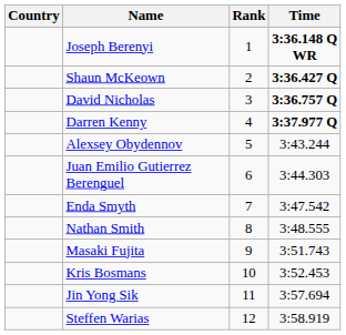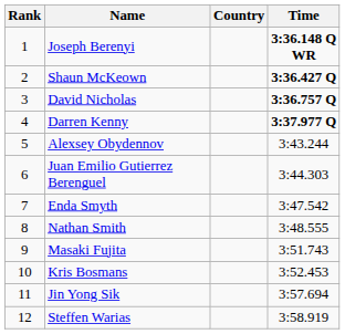columns swapped: Rank <-> Country
